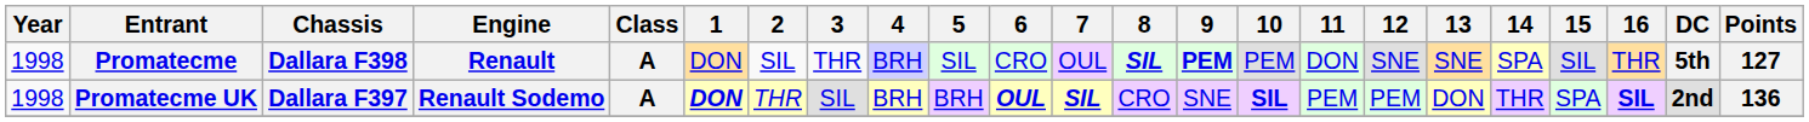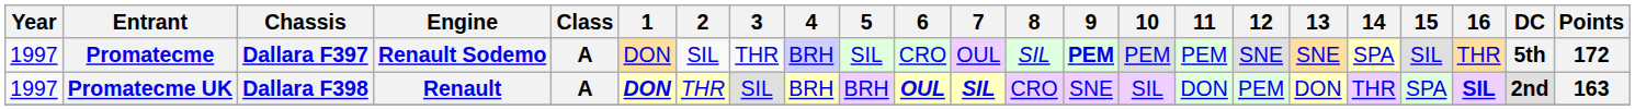Promatecme | Year: 1998 -> 1997
Promatecme | Chassis: Dallara F398 -> Dallara F397
Promatecme | Engine: Renault -> Renault Sodemo
Promatecme | 8: bold -> normal
Promatecme | 11: DON -> PEM
Promatecme | Points: 127 -> 172
Promatecme UK | Year: 1998 -> 1997
Promatecme UK | Chassis: Dallara F397 -> Dallara F398
Promatecme UK | Engine: Renault Sodemo -> Renault
Promatecme UK | 10: bold -> normal
Promatecme UK | 11: PEM -> DON
Promatecme UK | Points: 136 -> 163
